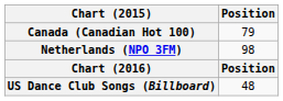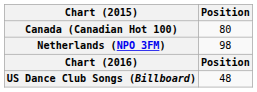Canada (Canadian Hot 100) | Position: 79 -> 80
